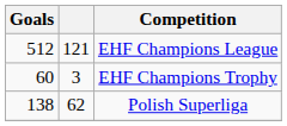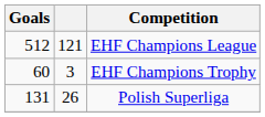Polish Superliga | Goals: 138 -> 131
Polish Superliga | column 2: 62 -> 26
